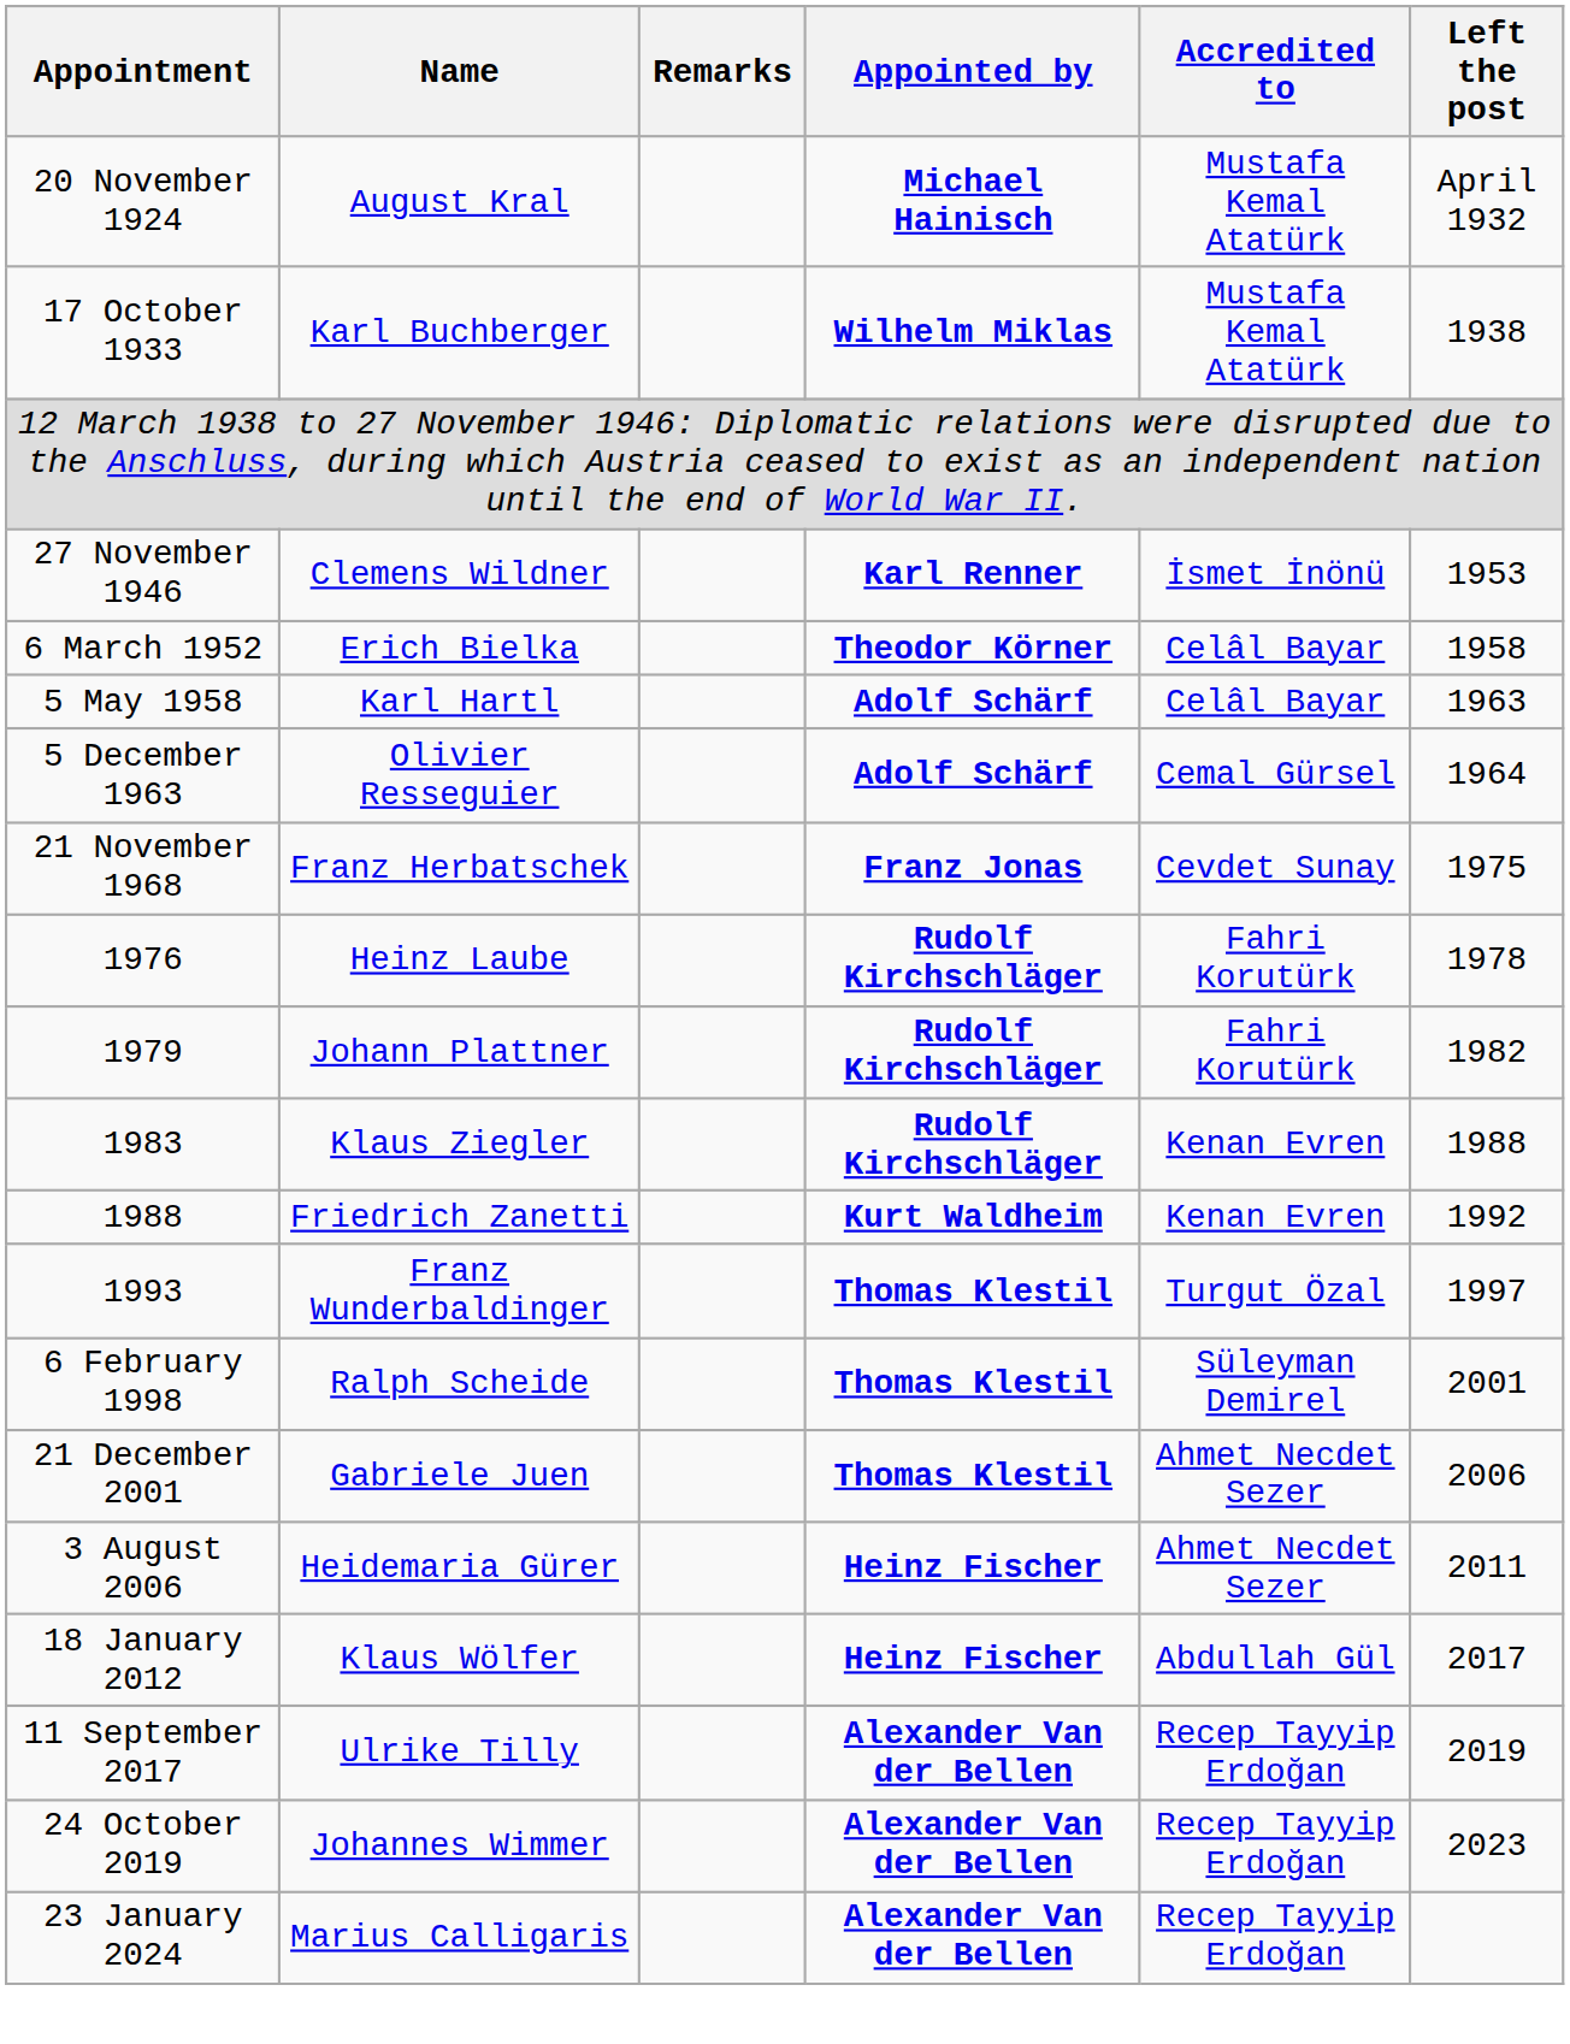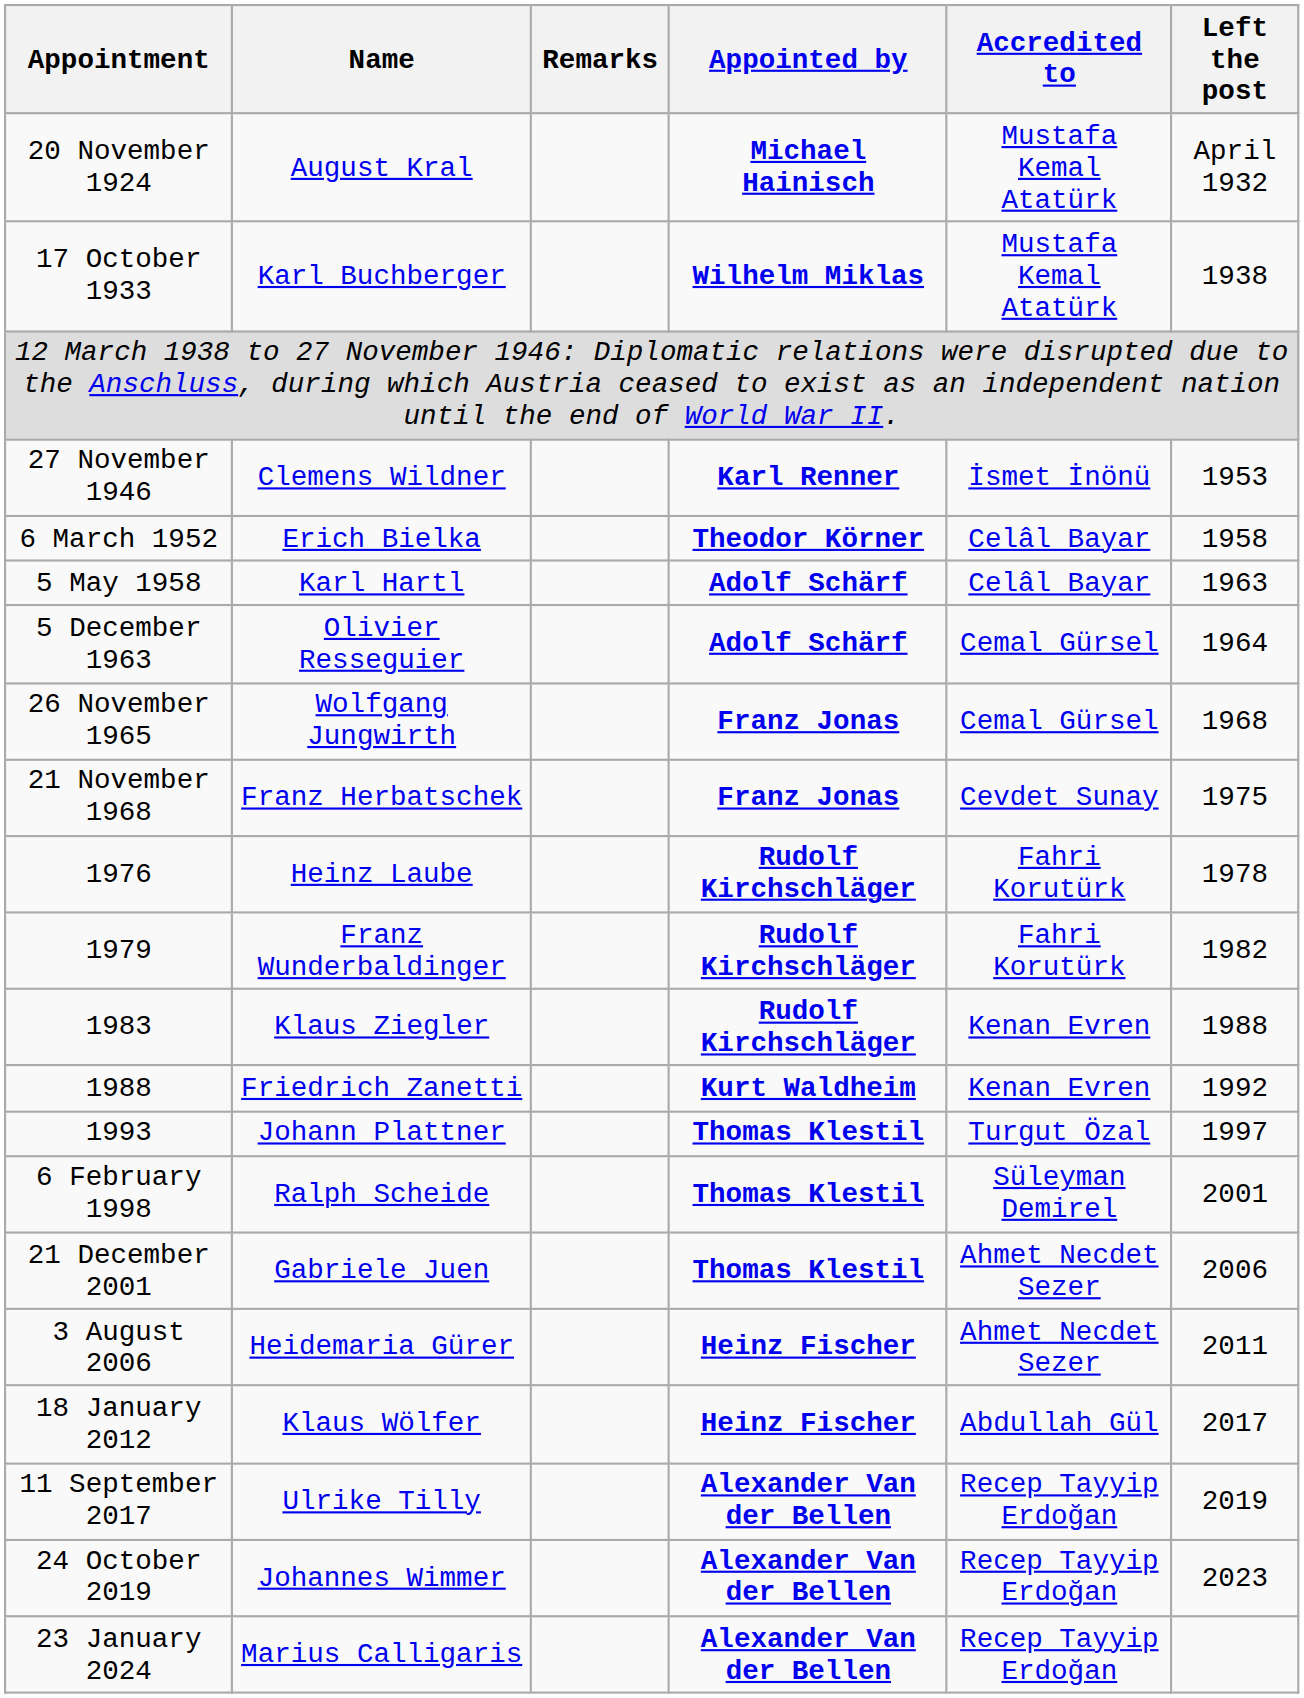+ row: 26 November 1965 | Wolfgang Jungwirth | Franz Jonas | Cemal Gürsel | 1968
1979 | Name: Johann Plattner -> Franz Wunderbaldinger
1993 | Name: Franz Wunderbaldinger -> Johann Plattner
